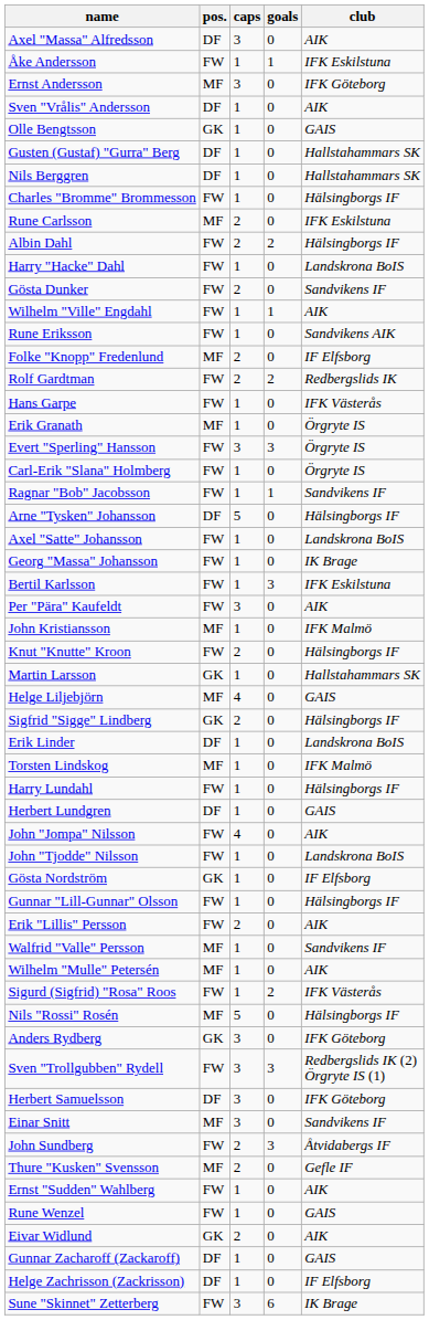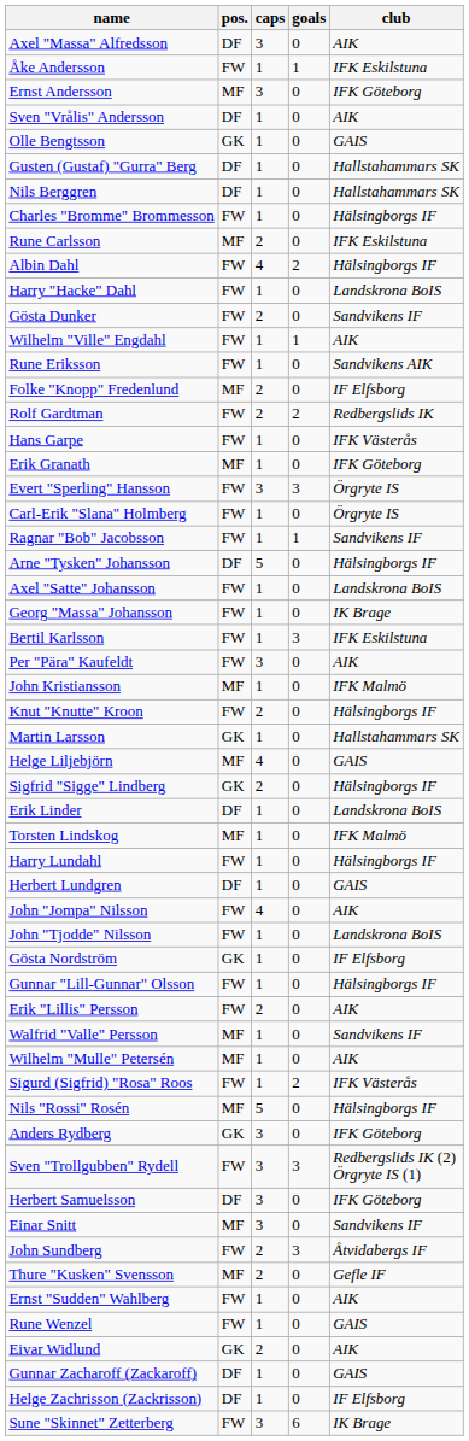Albin Dahl | caps: 2 -> 4
Erik Granath | club: Örgryte IS -> IFK Göteborg
